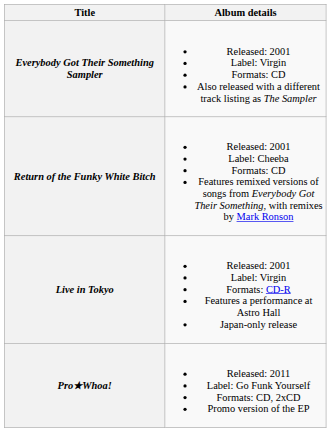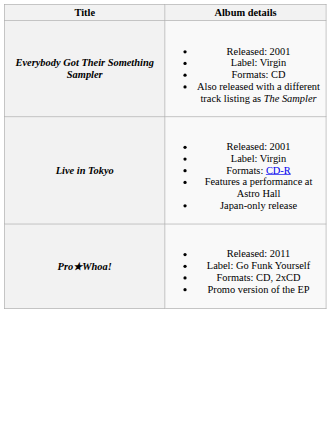- row: Return of the Funky White Bitch | Released: 2001 Label: Cheeba Formats: CD Features remixed versions of songs from Everybody Got Their Something, with remixes by Mark Ronson
